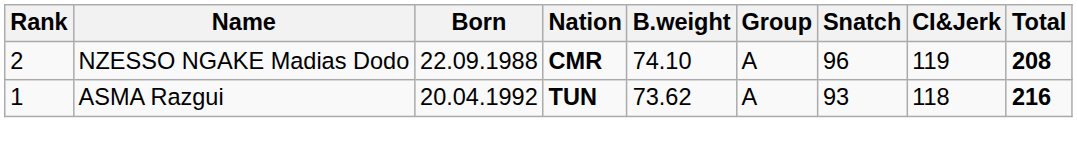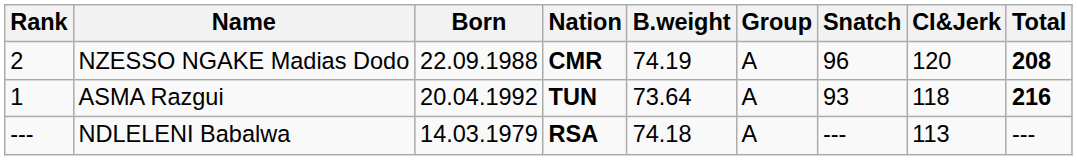NZESSO NGAKE Madias Dodo | B.weight: 74.10 -> 74.19
NZESSO NGAKE Madias Dodo | CI&Jerk: 119 -> 120
ASMA Razgui | B.weight: 73.62 -> 73.64
+ row: --- | NDLELENI Babalwa | 14.03.1979 | RSA | 74.18 | A | --- | 113 | ---
